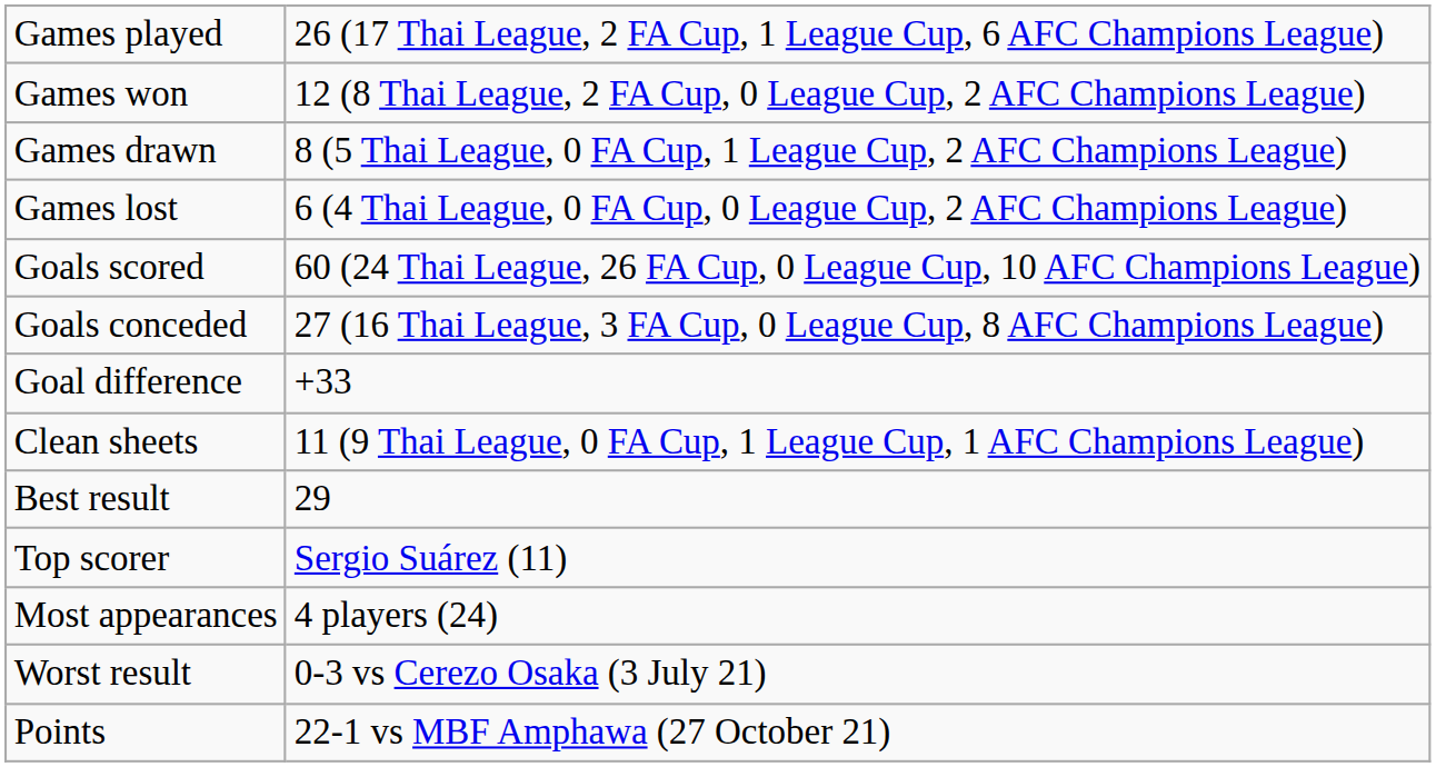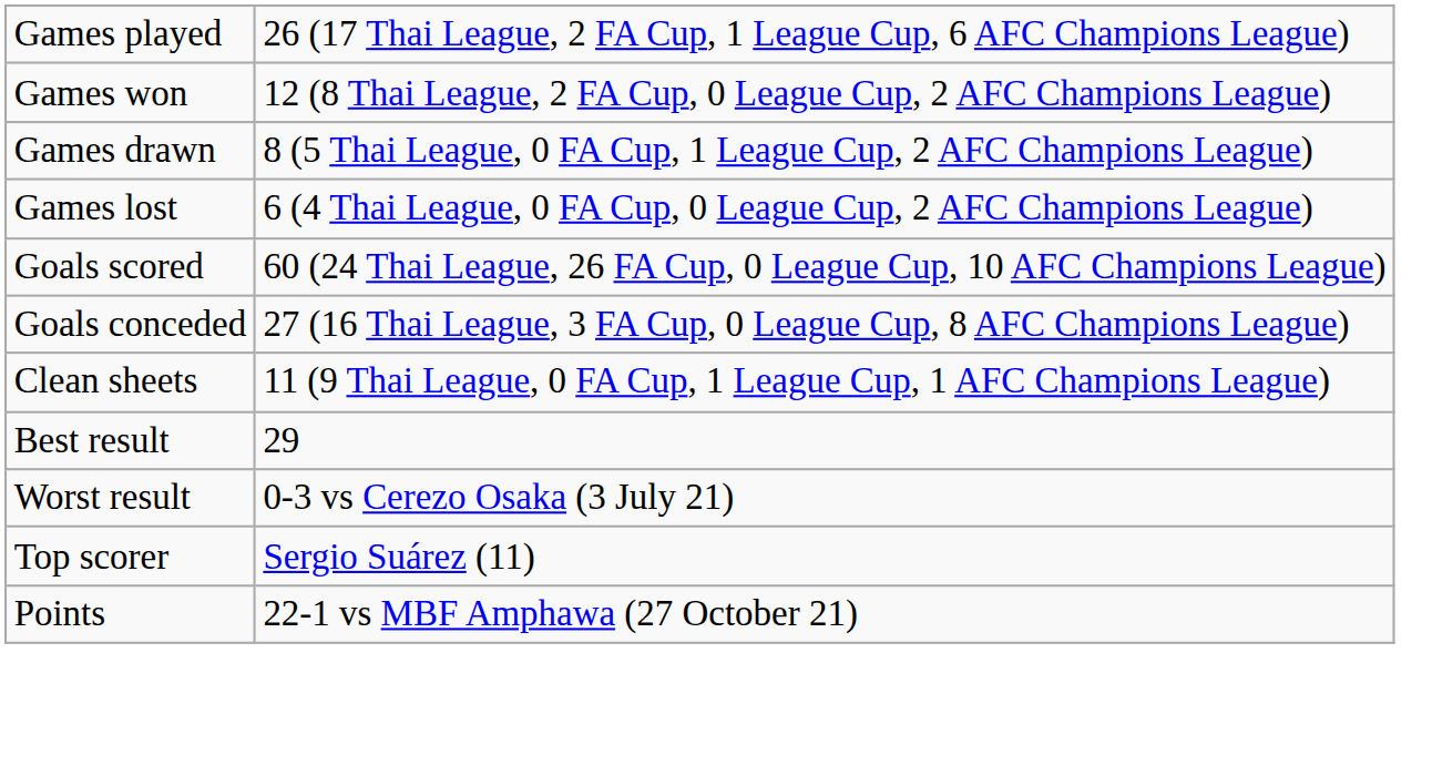- row: Goal difference | +33
rows swapped: Worst result <-> Top scorer
- row: Most appearances | 4 players (24)
